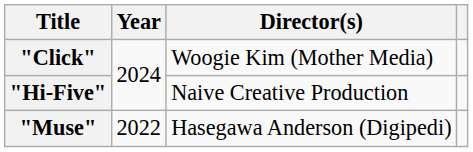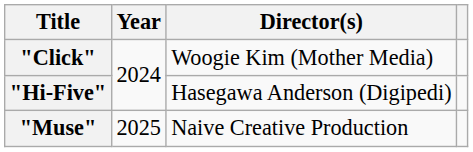"Hi-Five" | Director(s): Naive Creative Production -> Hasegawa Anderson (Digipedi)
"Muse" | Year: 2022 -> 2025
"Muse" | Director(s): Hasegawa Anderson (Digipedi) -> Naive Creative Production
